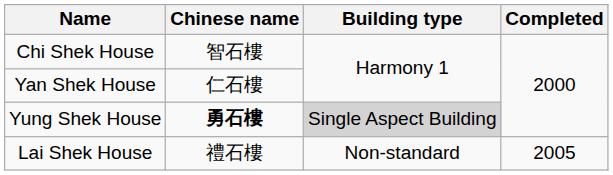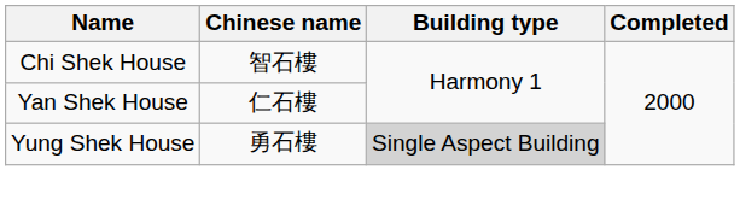Yung Shek House | Chinese name: bold -> normal
- row: Lai Shek House | 禮石樓 | Non-standard | 2005
